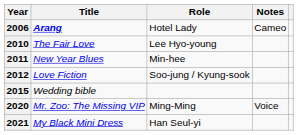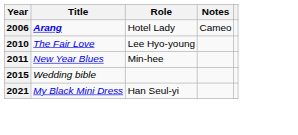- row: 2012 | Love Fiction | Soo-jung / Kyung-sook
- row: 2020 | Mr. Zoo: The Missing VIP | Ming-Ming | Voice
